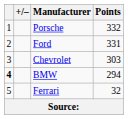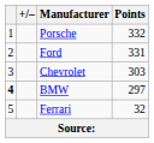BMW | Points: 294 -> 297
